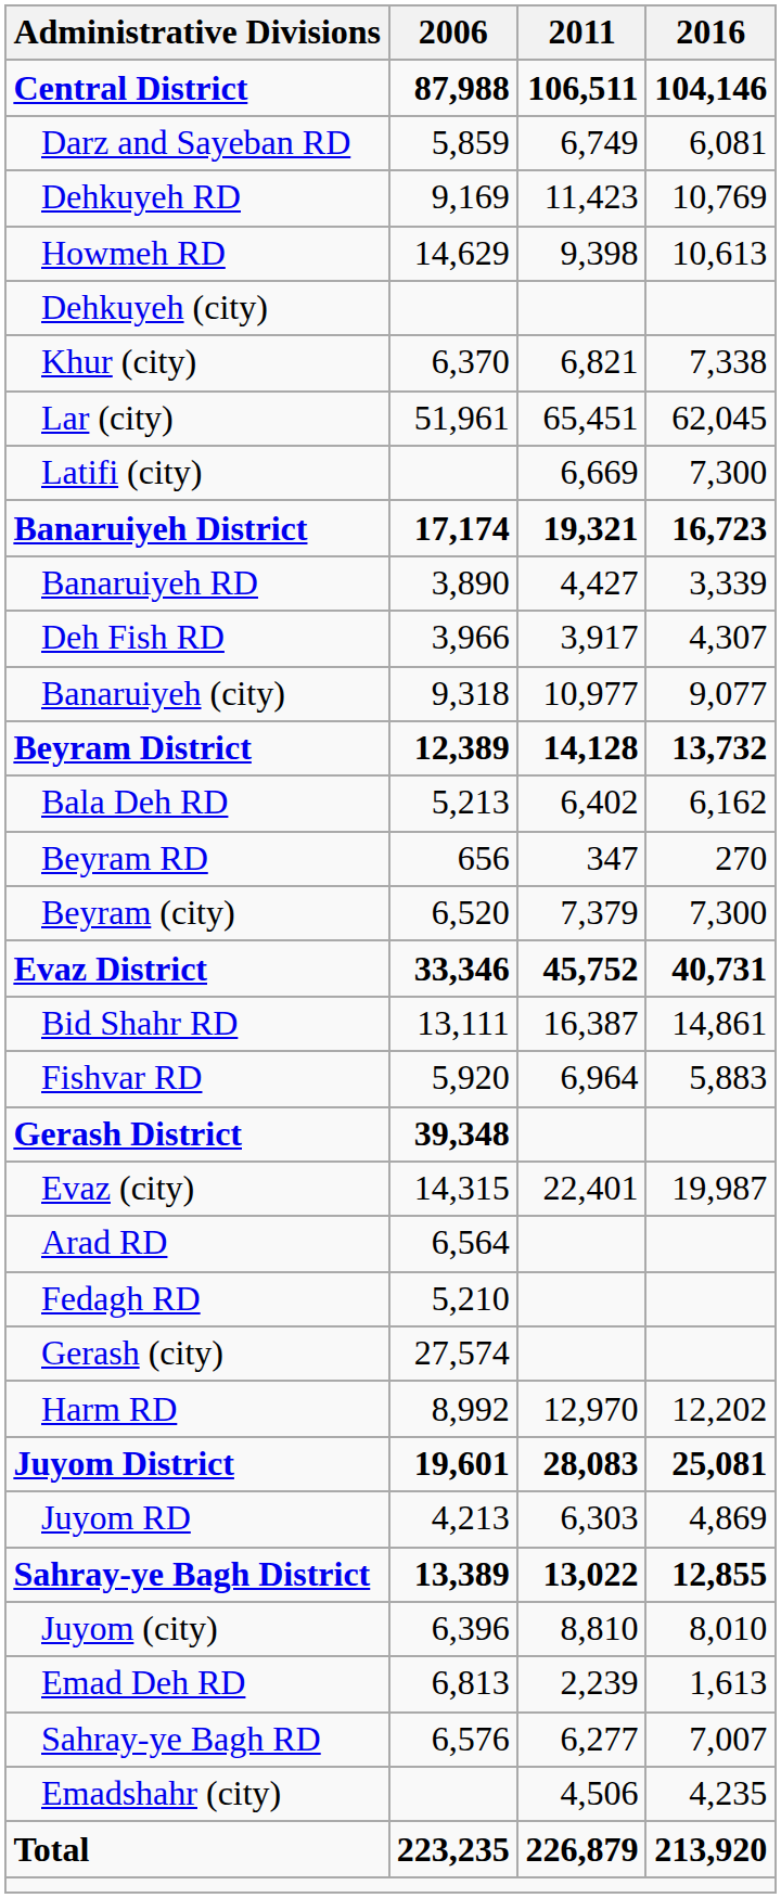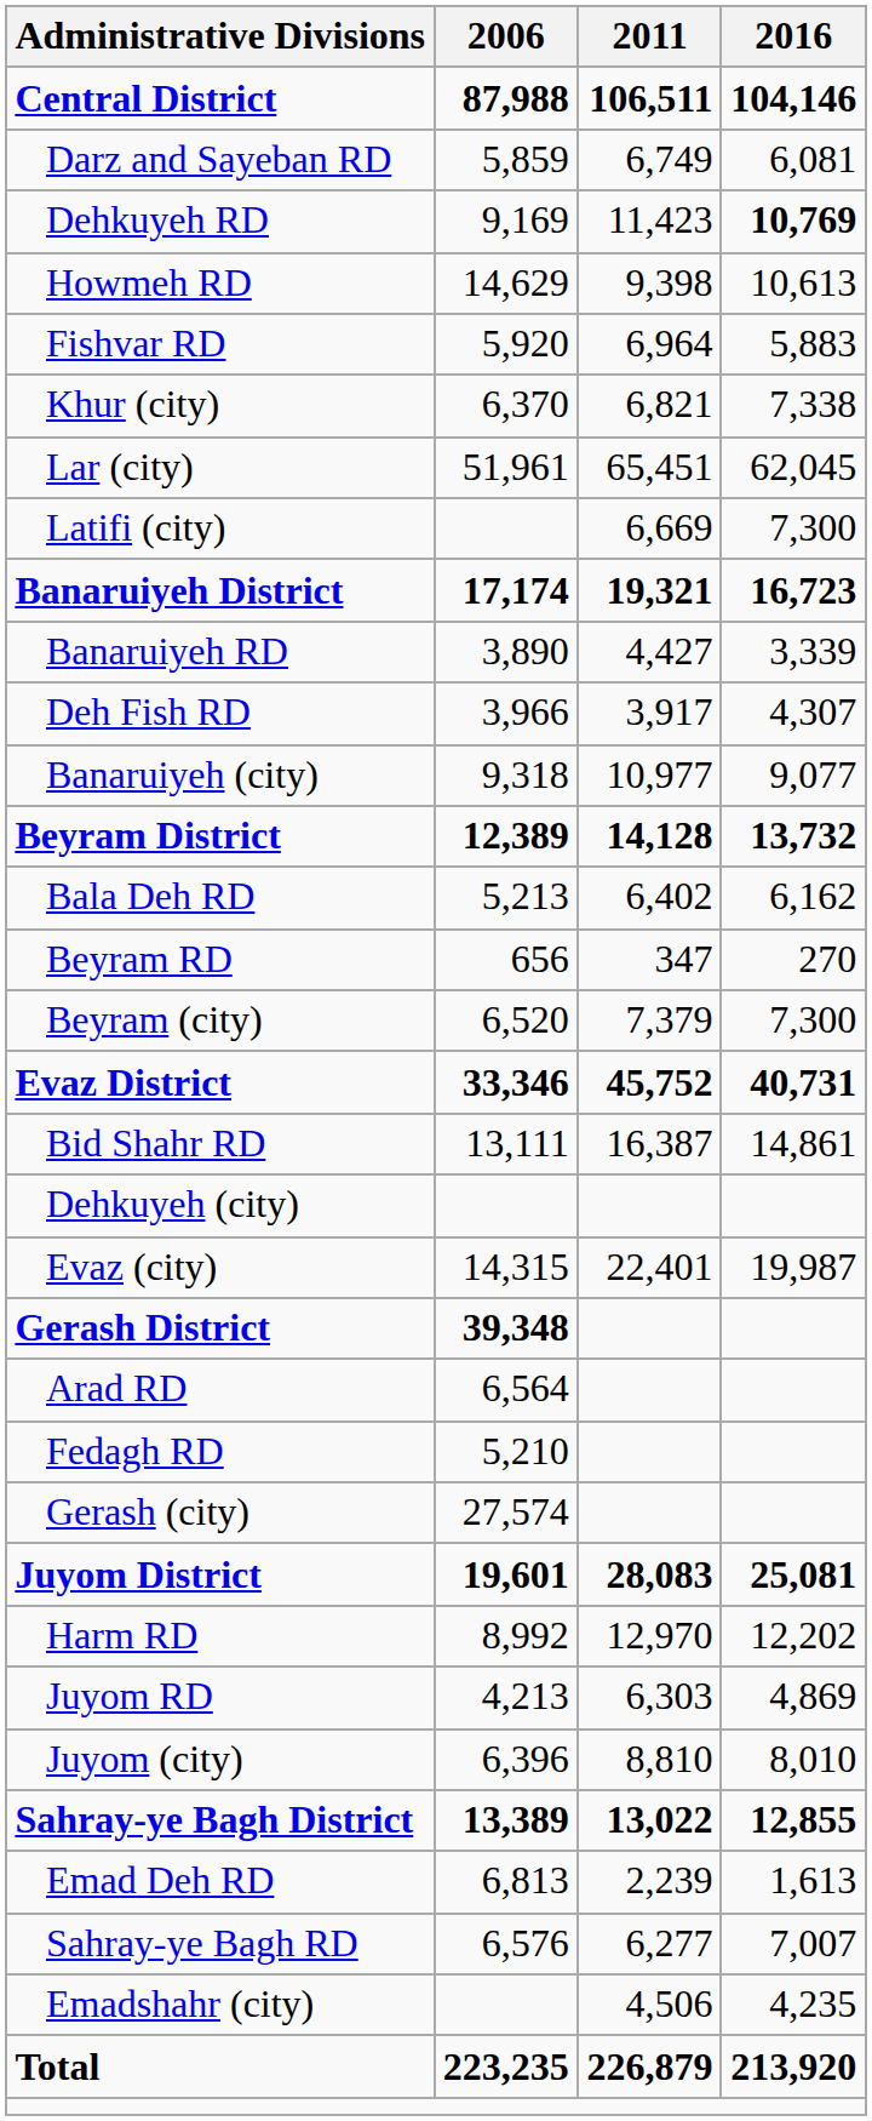Dehkuyeh RD | 2016: normal -> bold
rows swapped: Dehkuyeh (city) <-> Fishvar RD
rows swapped: Evaz (city) <-> Gerash District
rows swapped: Juyom District <-> Harm RD
rows swapped: Juyom (city) <-> Sahray-ye Bagh District
